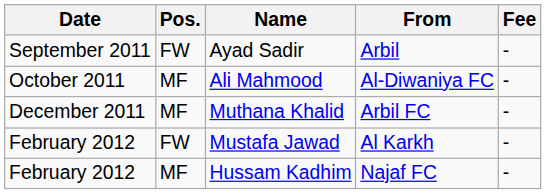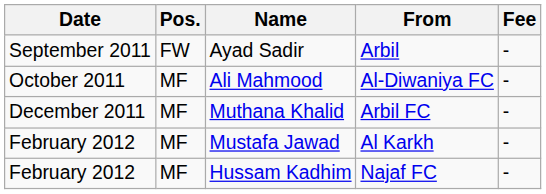Mustafa Jawad | Pos.: FW -> MF
